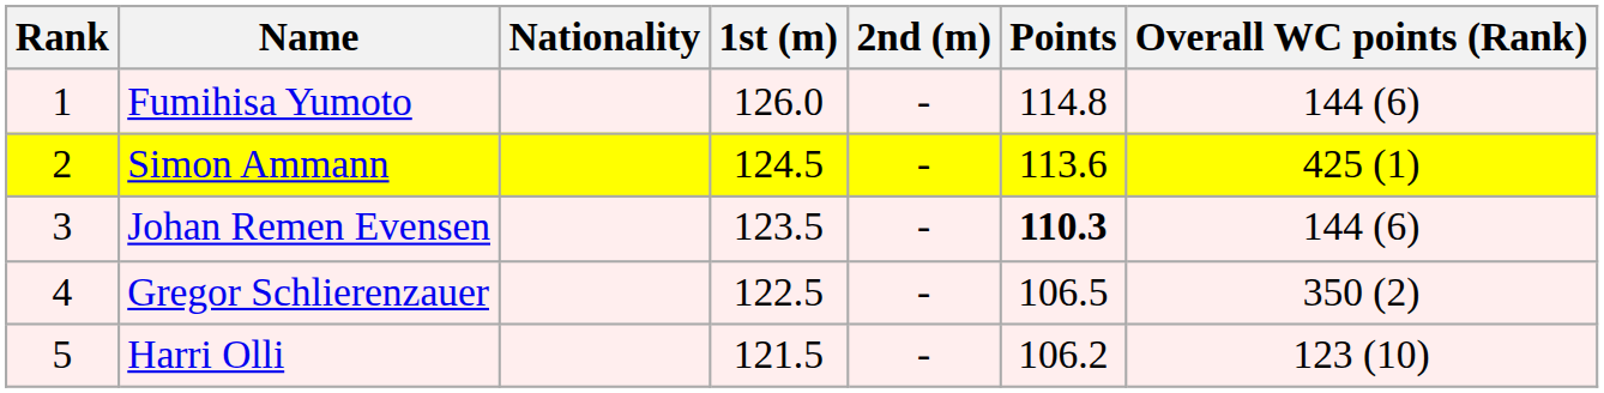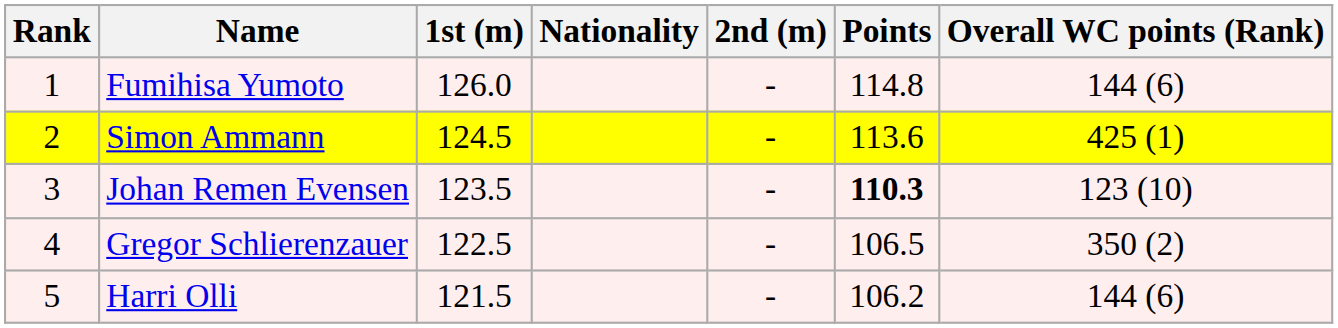columns swapped: Nationality <-> 1st (m)
Johan Remen Evensen | Overall WC points (Rank): 144 (6) -> 123 (10)
Harri Olli | Overall WC points (Rank): 123 (10) -> 144 (6)
